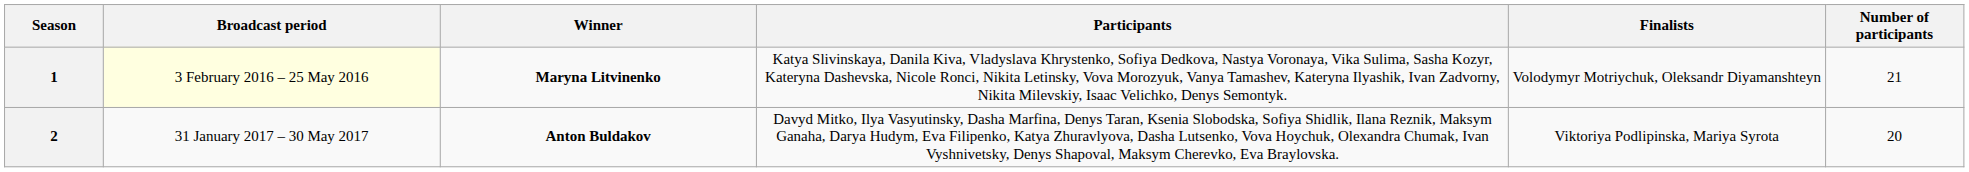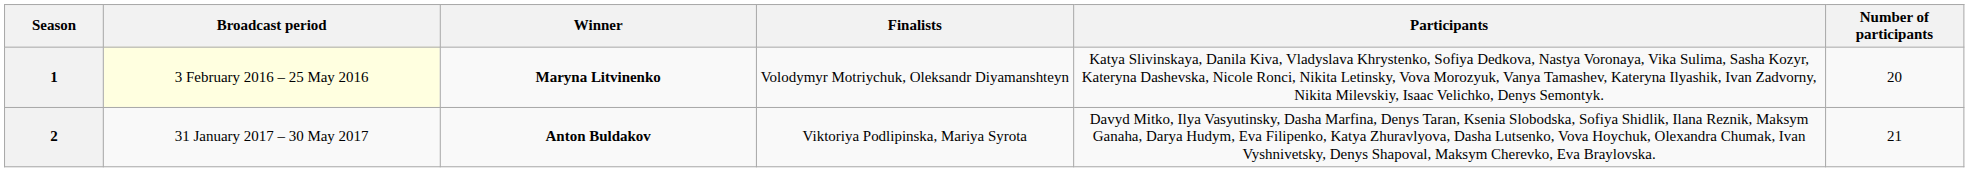columns swapped: Finalists <-> Participants
1 | Number of participants: 21 -> 20
2 | Number of participants: 20 -> 21
